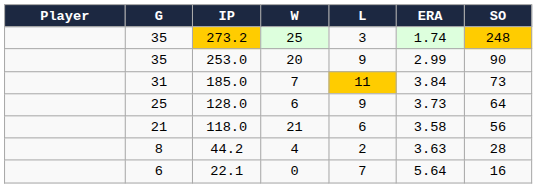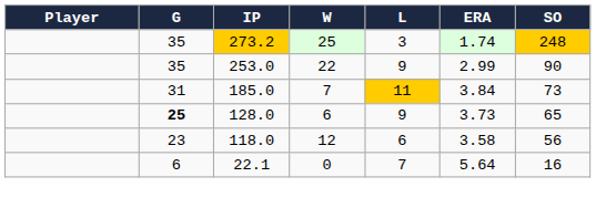253.0 | W: 20 -> 22
128.0 | G: normal -> bold
128.0 | SO: 64 -> 65
118.0 | G: 21 -> 23
118.0 | W: 21 -> 12
- row: 8 | 44.2 | 4 | 2 | 3.63 | 28
